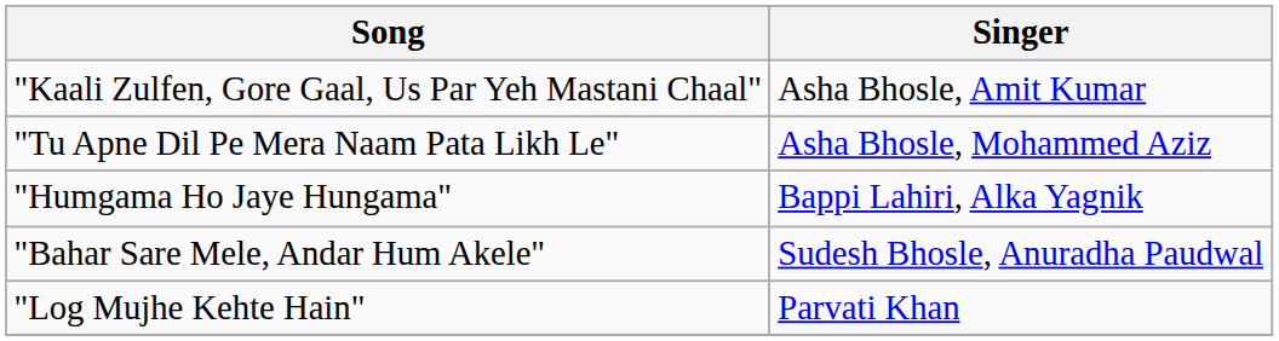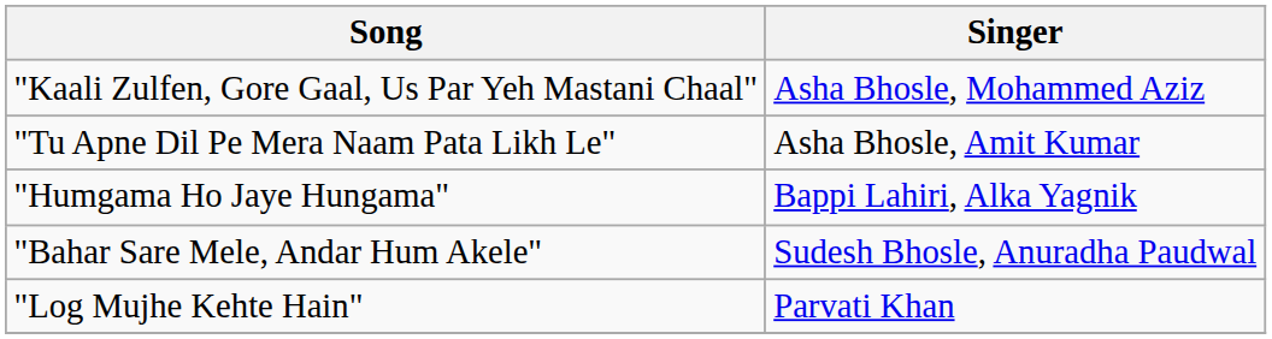"Kaali Zulfen, Gore Gaal, Us Par Yeh Mastani Chaal" | Singer: Asha Bhosle, Amit Kumar -> Asha Bhosle, Mohammed Aziz
"Tu Apne Dil Pe Mera Naam Pata Likh Le" | Singer: Asha Bhosle, Mohammed Aziz -> Asha Bhosle, Amit Kumar
